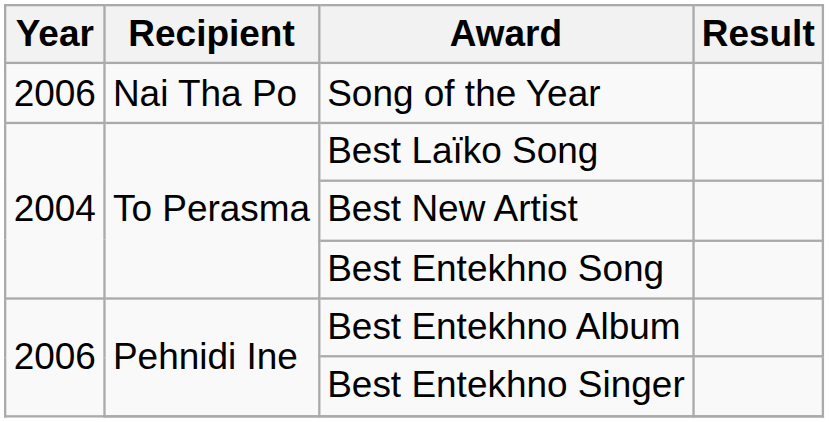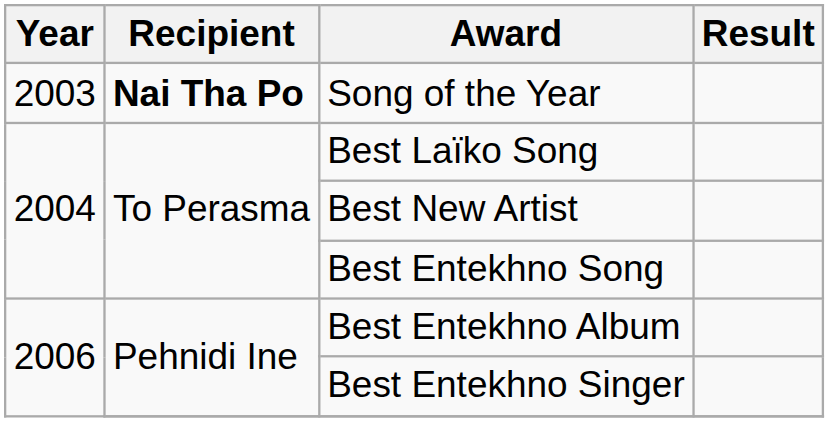Song of the Year | Year: 2006 -> 2003
Song of the Year | Recipient: normal -> bold
